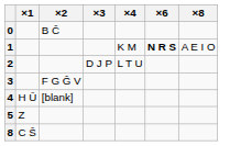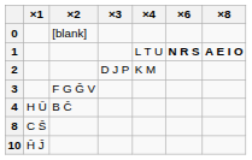0 | ×2: B Ĉ -> [blank]
1 | ×4: K M -> L T U
1 | ×8: normal -> bold
2 | ×4: L T U -> K M
4 | ×2: [blank] -> B Ĉ
- row: 5 | Z
+ row: 10 | Ĥ Ĵ
